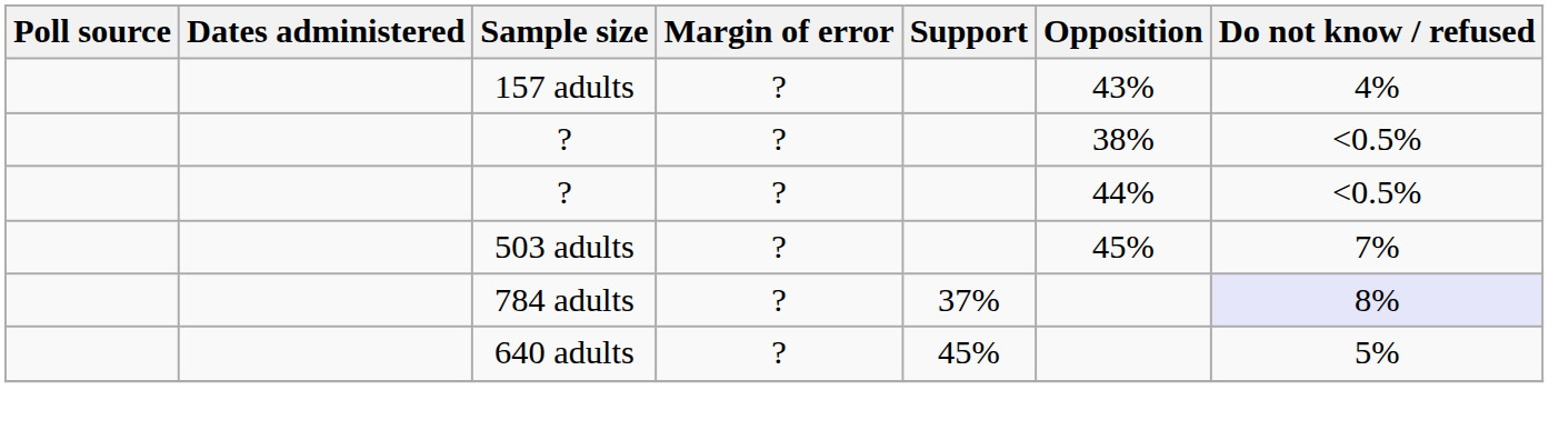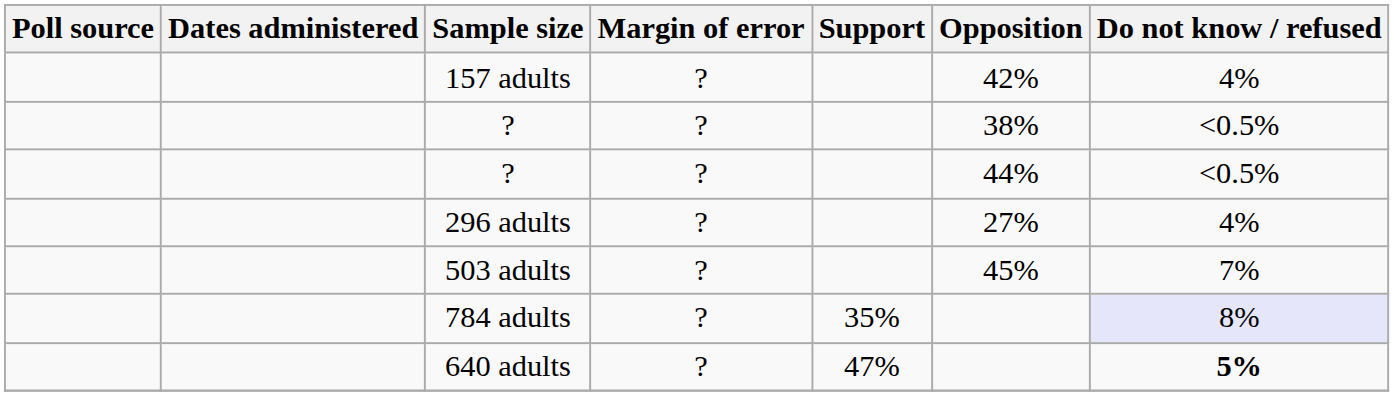157 adults | Opposition: 43% -> 42%
+ row: 296 adults | ? | 27% | 4%
784 adults | Support: 37% -> 35%
640 adults | Support: 45% -> 47%
640 adults | Do not know / refused: normal -> bold
